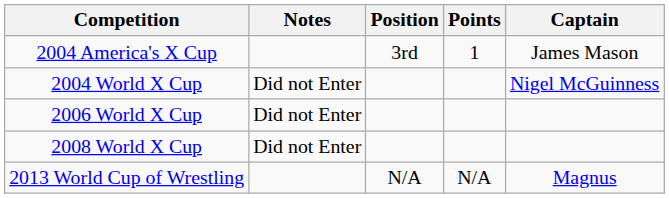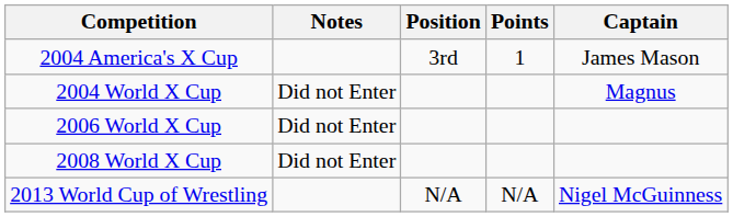2004 World X Cup | Captain: Nigel McGuinness -> Magnus
2013 World Cup of Wrestling | Captain: Magnus -> Nigel McGuinness
